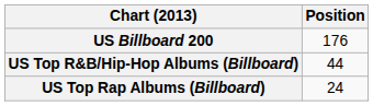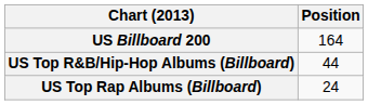US Billboard 200 | Position: 176 -> 164
